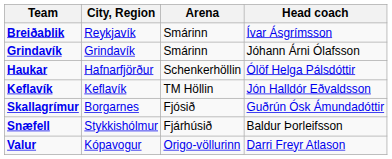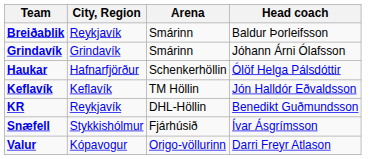Breiðablik | Head coach: Ívar Ásgrímsson -> Baldur Þorleifsson
+ row: KR | Reykjavík | DHL-Höllin | Benedikt Guðmundsson
- row: Skallagrímur | Borgarnes | Fjósið | Guðrún Ósk Ámundadóttir
Snæfell | Head coach: Baldur Þorleifsson -> Ívar Ásgrímsson
